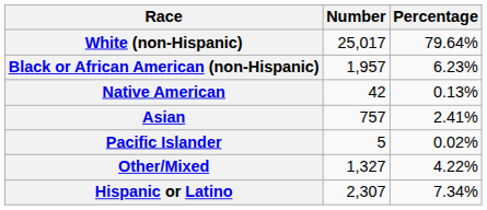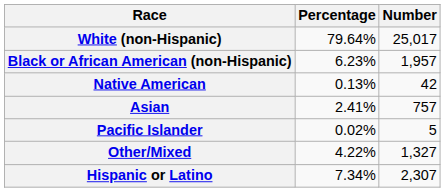columns swapped: Number <-> Percentage
